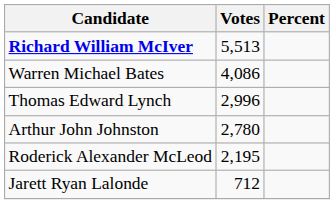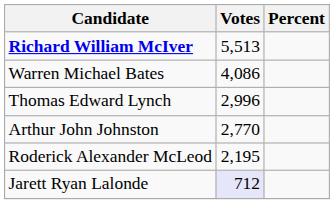Arthur John Johnston | Votes: 2,780 -> 2,770
Jarett Ryan Lalonde | Votes: no background -> lavender background
